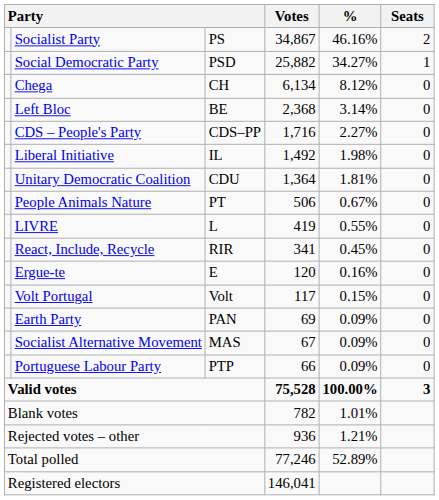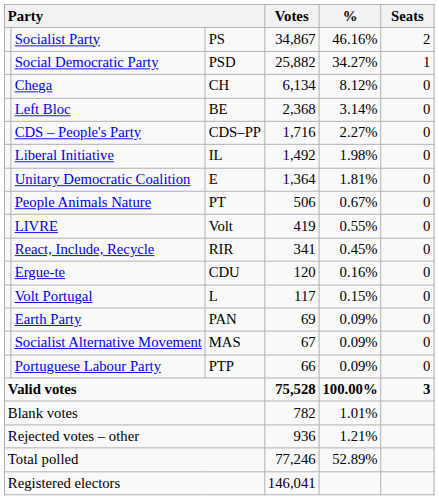Unitary Democratic Coalition | column 3: CDU -> E
LIVRE | column 3: L -> Volt
Ergue-te | column 3: E -> CDU
Volt Portugal | column 3: Volt -> L
